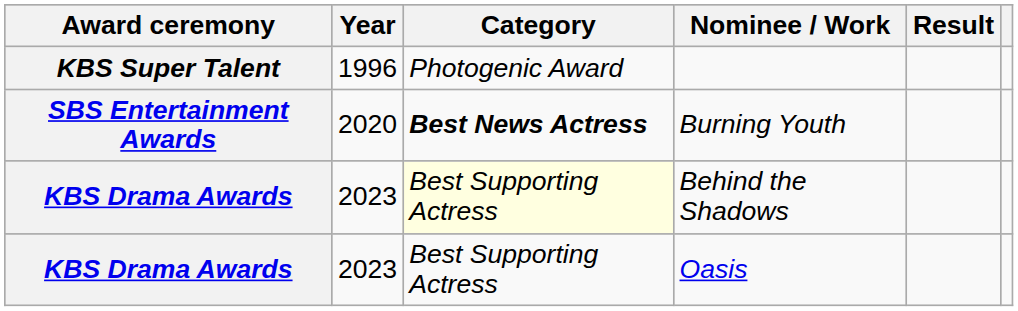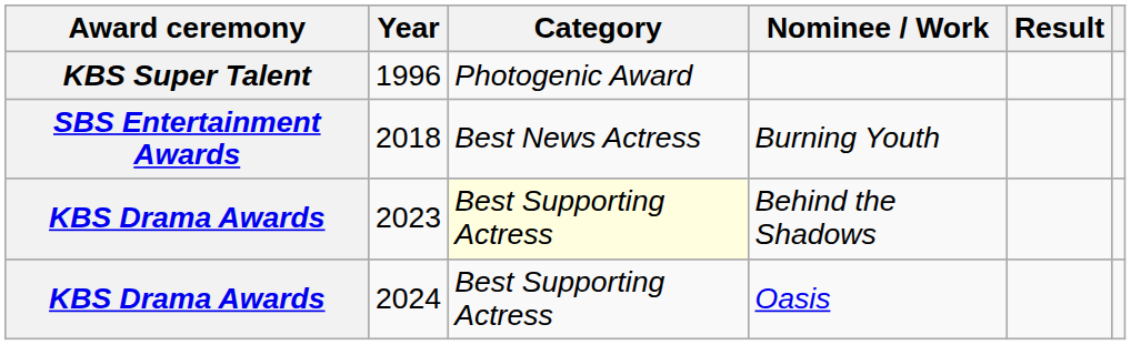Burning Youth | Year: 2020 -> 2018
Burning Youth | Category: bold -> normal
Oasis | Year: 2023 -> 2024
